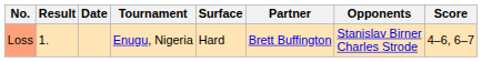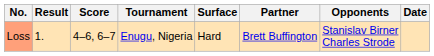columns swapped: Date <-> Score
